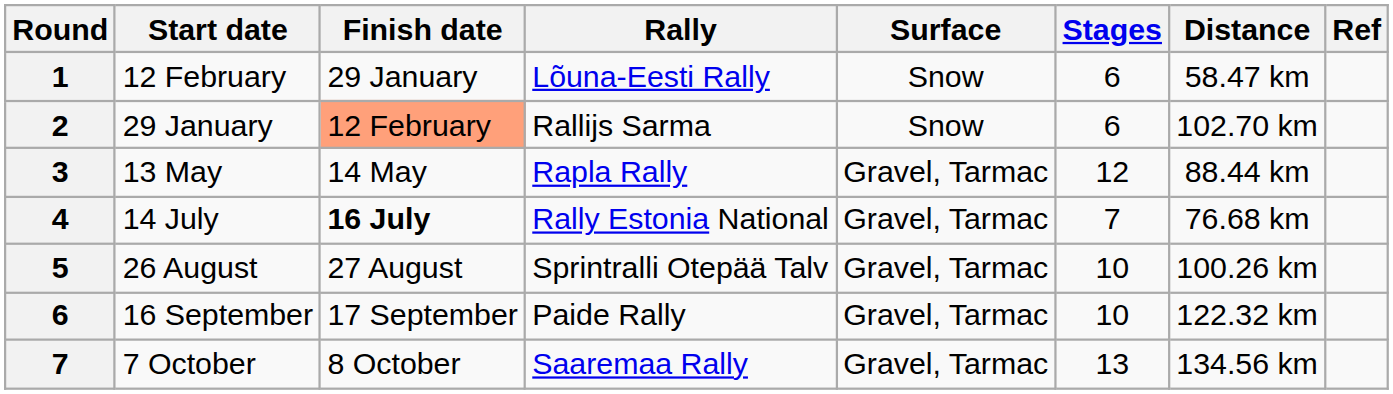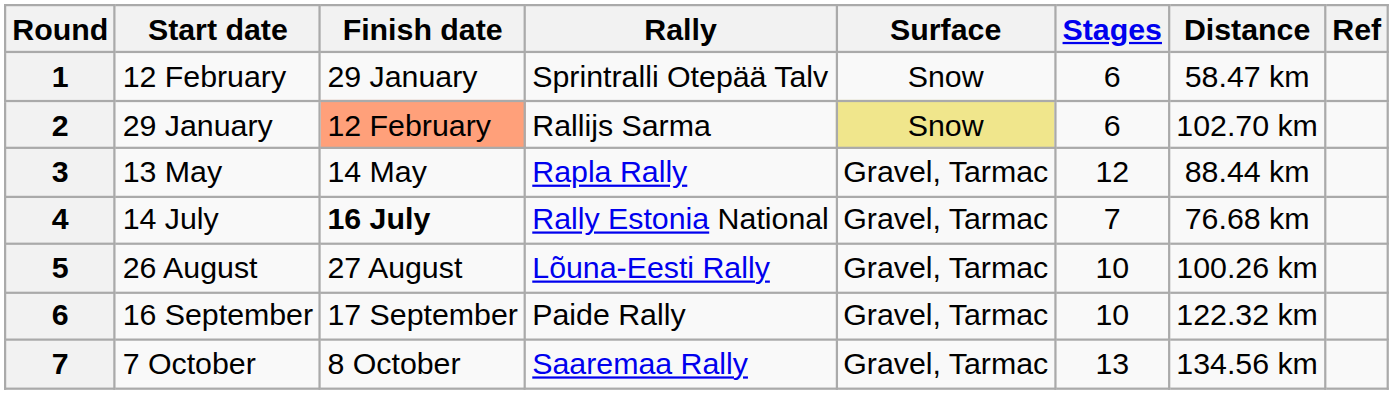1 | Rally: Lõuna-Eesti Rally -> Sprintralli Otepää Talv
2 | Surface: no background -> khaki background
5 | Rally: Sprintralli Otepää Talv -> Lõuna-Eesti Rally
